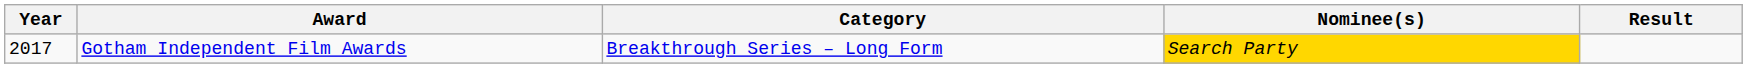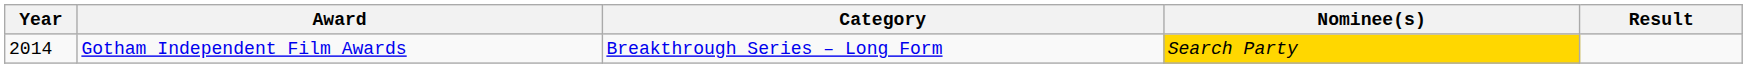Gotham Independent Film Awards | Year: 2017 -> 2014
